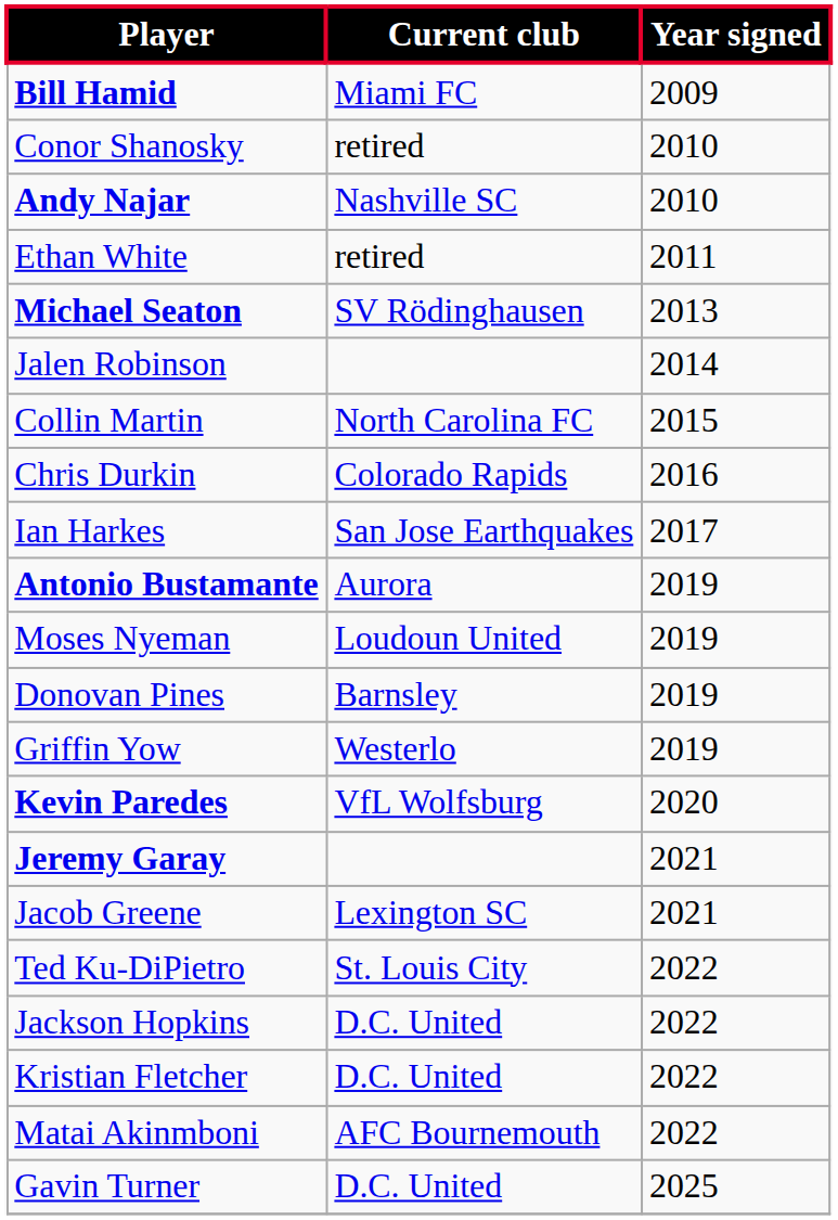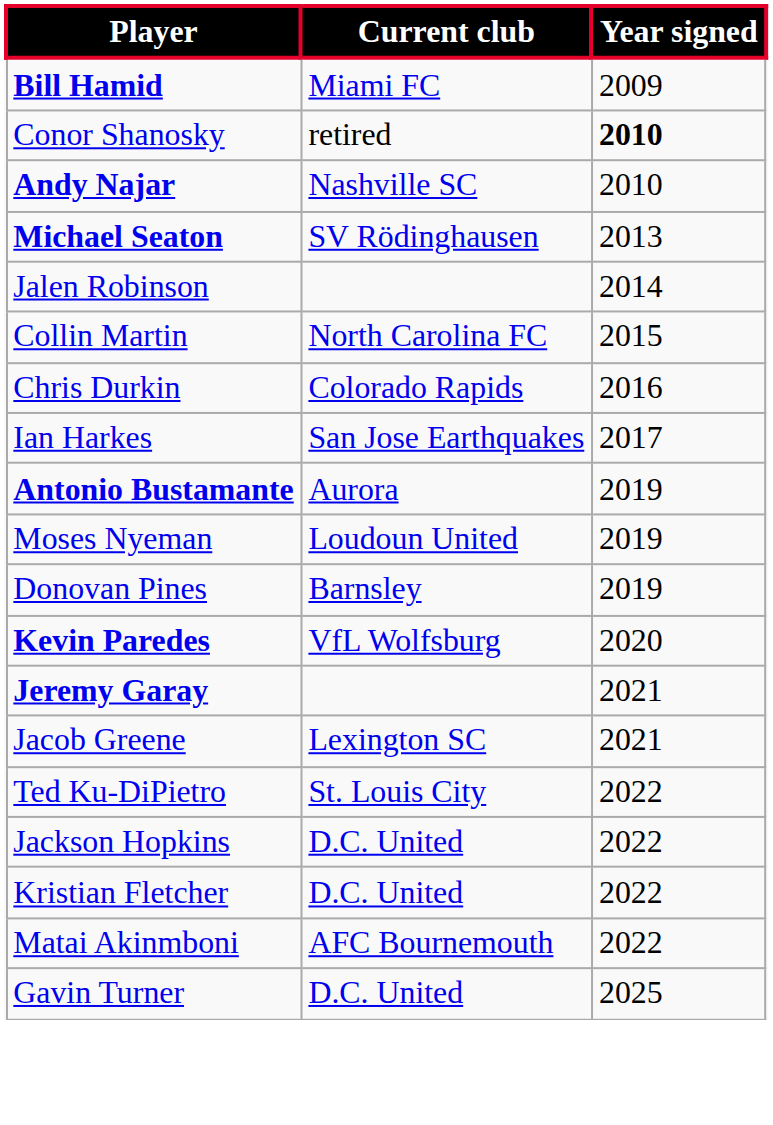Conor Shanosky | Year signed: normal -> bold
- row: Ethan White | retired | 2011
- row: Griffin Yow | Westerlo | 2019
